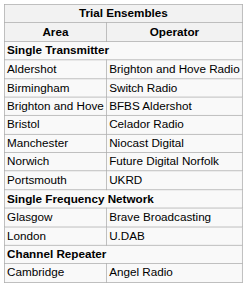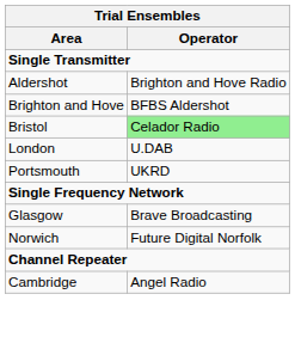- row: Birmingham | Switch Radio
Bristol | Operator: no background -> lightgreen background
- row: Manchester | Niocast Digital
rows swapped: Norwich <-> London
